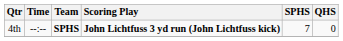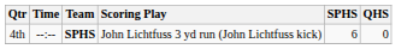4th | Scoring Play: bold -> normal
4th | SPHS: 7 -> 6
